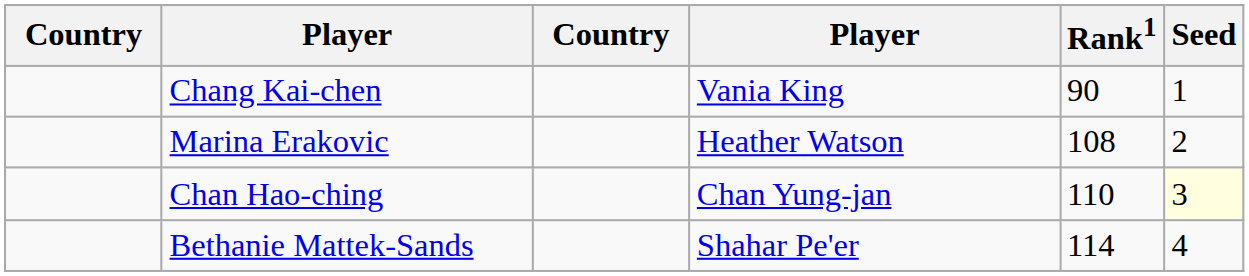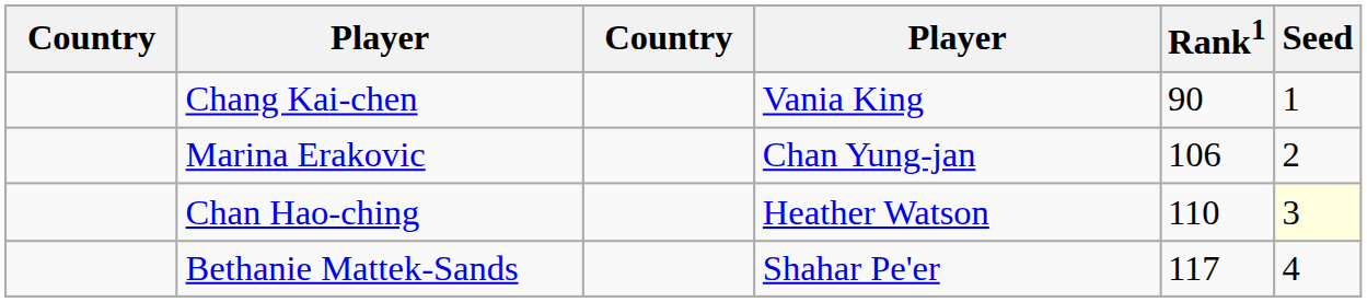Marina Erakovic | column 4: Heather Watson -> Chan Yung-jan
Marina Erakovic | Rank1: 108 -> 106
Chan Hao-ching | column 4: Chan Yung-jan -> Heather Watson
Bethanie Mattek-Sands | Rank1: 114 -> 117
